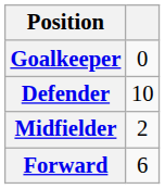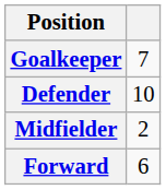Goalkeeper | column 2: 0 -> 7
